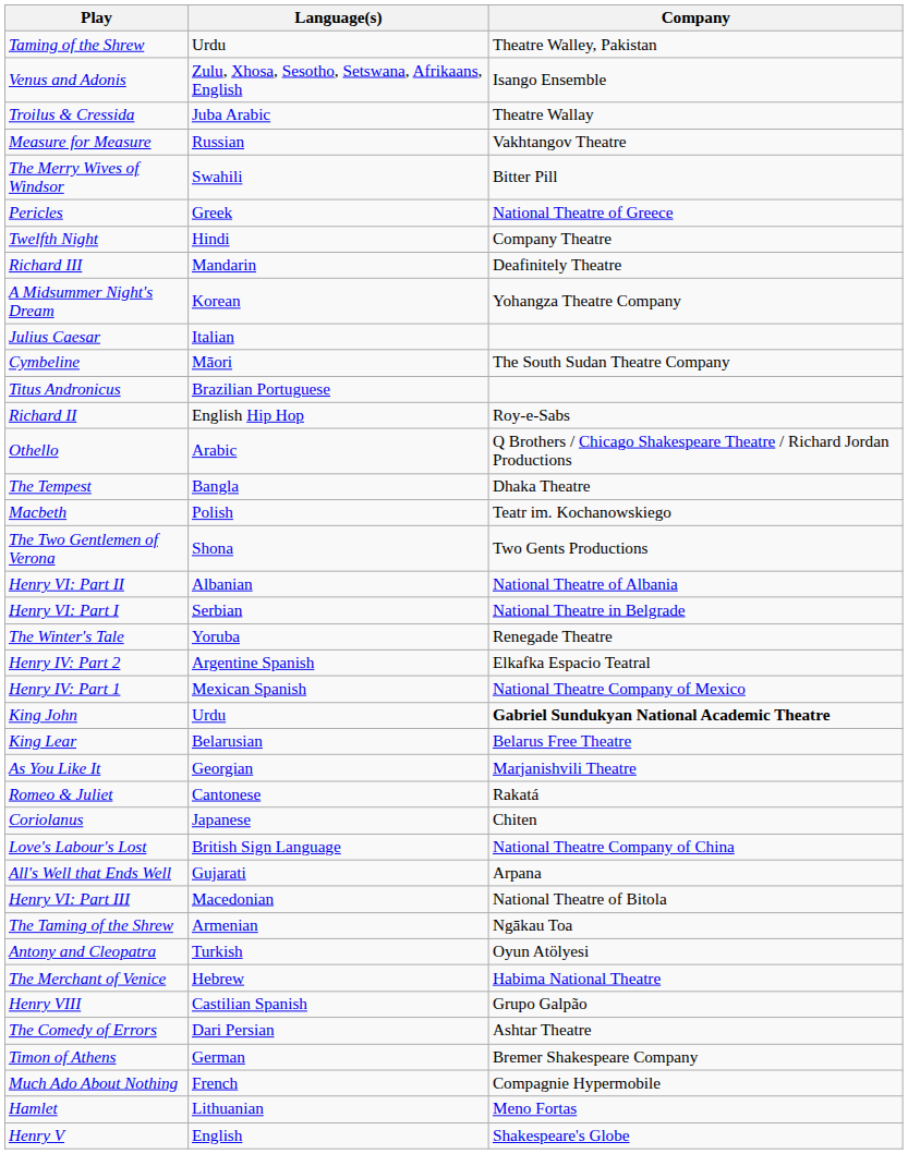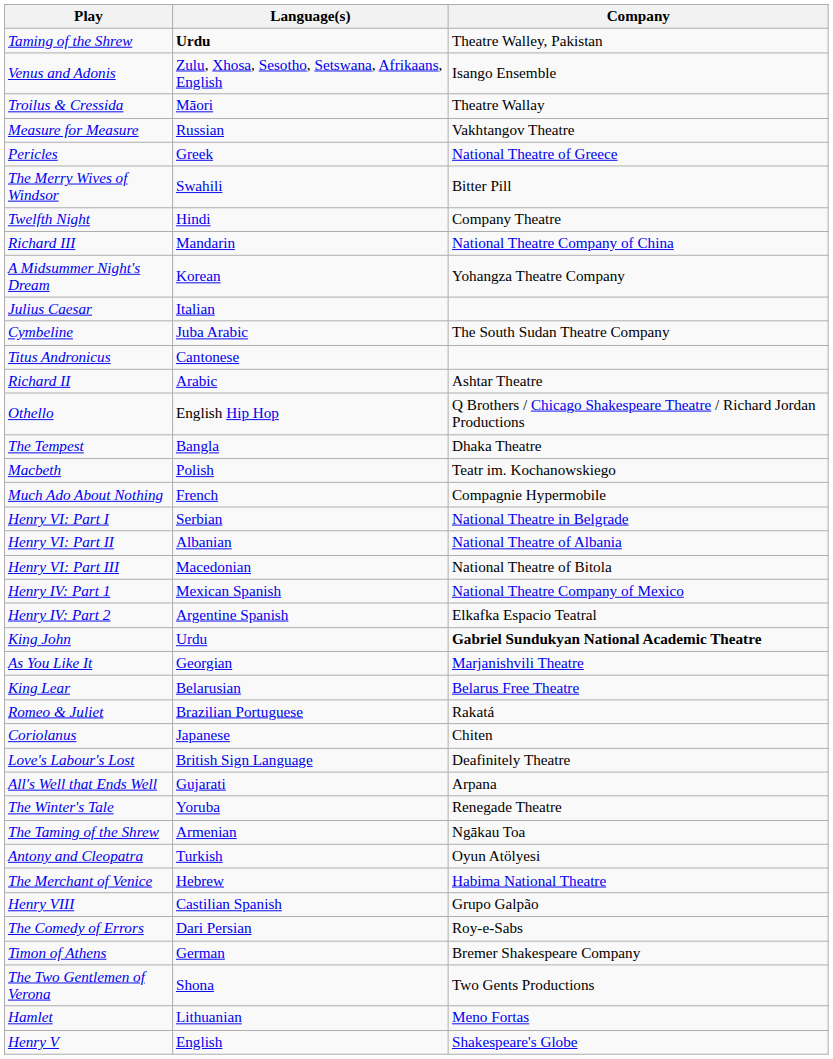Taming of the Shrew | Language(s): normal -> bold
Troilus & Cressida | Language(s): Juba Arabic -> Māori
rows swapped: The Merry Wives of Windsor <-> Pericles
Richard III | Company: Deafinitely Theatre -> National Theatre Company of China
Cymbeline | Language(s): Māori -> Juba Arabic
Titus Andronicus | Language(s): Brazilian Portuguese -> Cantonese
Richard II | Language(s): English Hip Hop -> Arabic
Richard II | Company: Roy-e-Sabs -> Ashtar Theatre
Othello | Language(s): Arabic -> English Hip Hop
rows swapped: The Two Gentlemen of Verona <-> Much Ado About Nothing
rows swapped: Henry VI: Part I <-> Henry VI: Part II
rows swapped: Henry VI: Part III <-> The Winter's Tale
rows swapped: Henry IV: Part 1 <-> Henry IV: Part 2
rows swapped: King Lear <-> As You Like It
Romeo & Juliet | Language(s): Cantonese -> Brazilian Portuguese
Love's Labour's Lost | Company: National Theatre Company of China -> Deafinitely Theatre
The Comedy of Errors | Company: Ashtar Theatre -> Roy-e-Sabs
